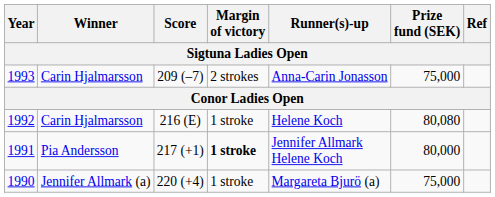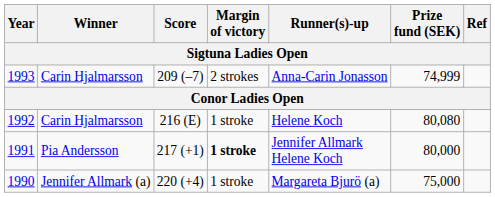1993 | Prize fund (SEK): 75,000 -> 74,999
